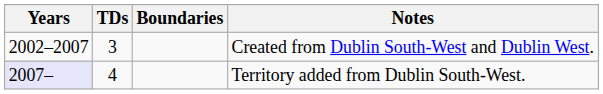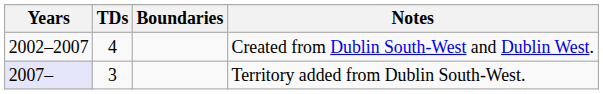Created from Dublin South-West and Dublin West. | TDs: 3 -> 4
Territory added from Dublin South-West. | TDs: 4 -> 3
